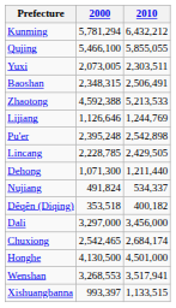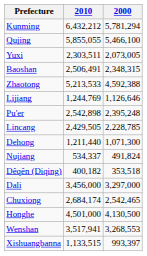columns swapped: 2010 <-> 2000
